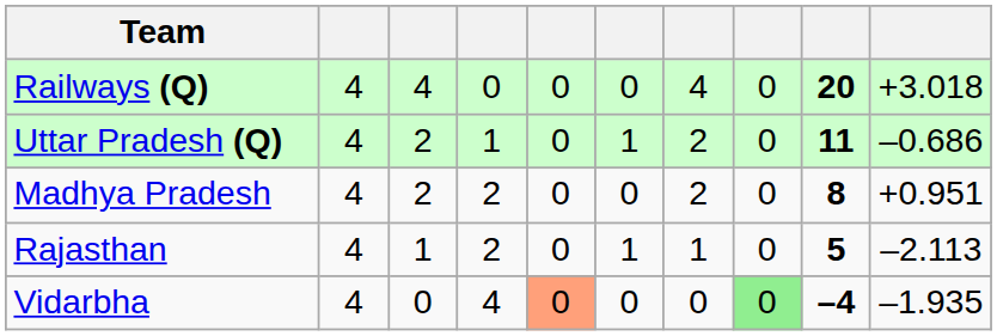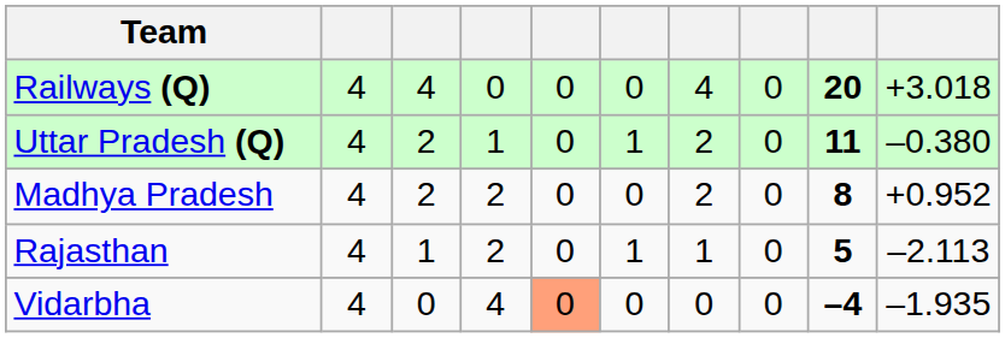Uttar Pradesh (Q) | column 10: –0.686 -> –0.380
Madhya Pradesh | column 10: +0.951 -> +0.952
Vidarbha | column 8: lightgreen background -> no background
